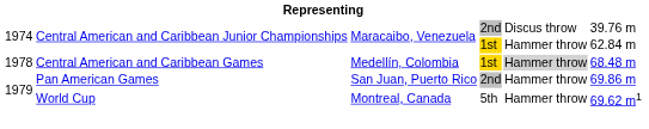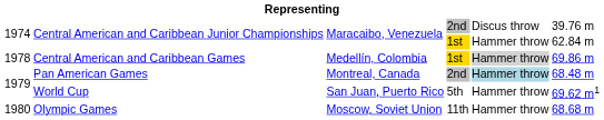Central American and Caribbean Games | column 6: 68.48 m -> 69.86 m
Pan American Games | column 3: San Juan, Puerto Rico -> Montreal, Canada
Pan American Games | column 5: no background -> lightblue background
Pan American Games | column 6: 69.86 m -> 68.48 m
World Cup | column 3: Montreal, Canada -> San Juan, Puerto Rico
+ row: 1980 | Olympic Games | Moscow, Soviet Union | 11th | Hammer throw | 68.68 m
